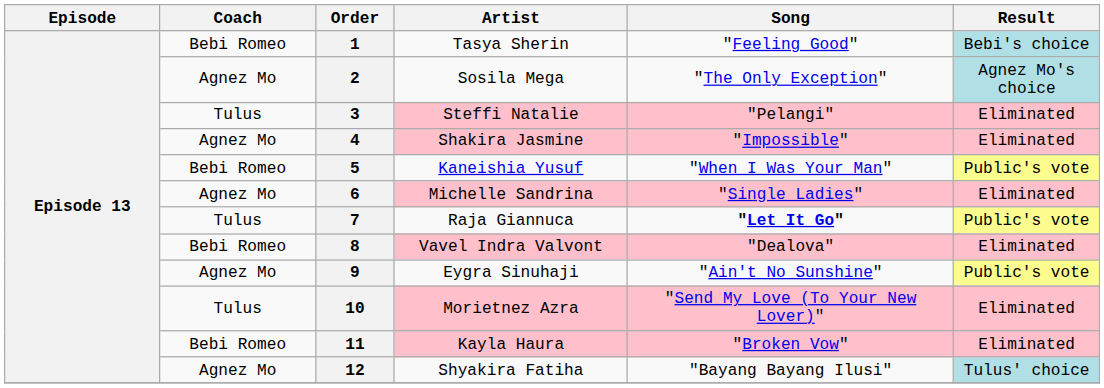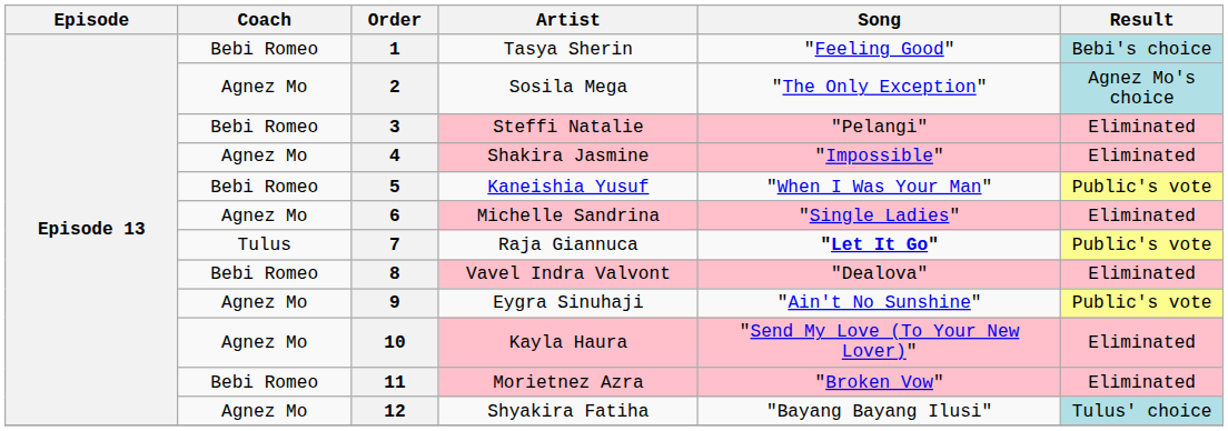3 | Coach: Tulus -> Bebi Romeo
10 | Coach: Tulus -> Agnez Mo
10 | Artist: Morietnez Azra -> Kayla Haura
11 | Artist: Kayla Haura -> Morietnez Azra
